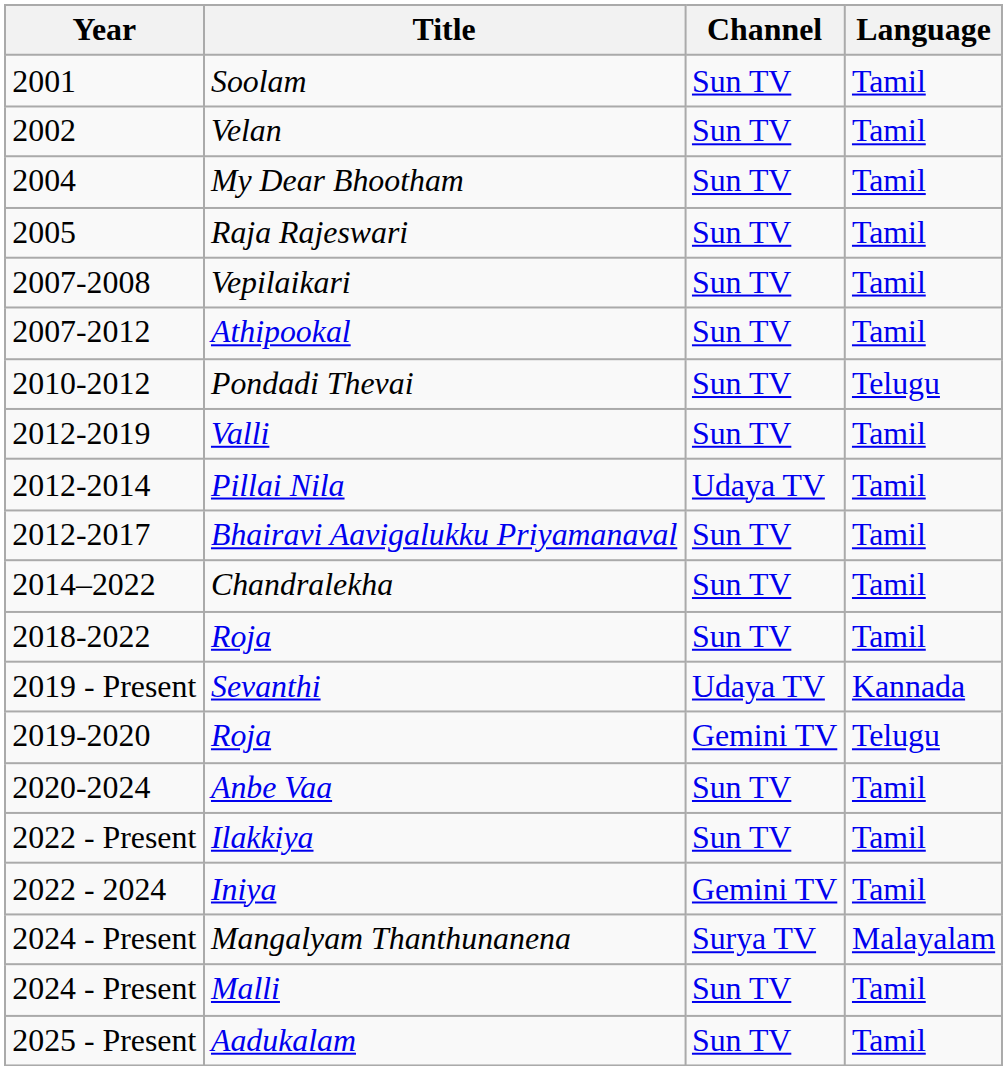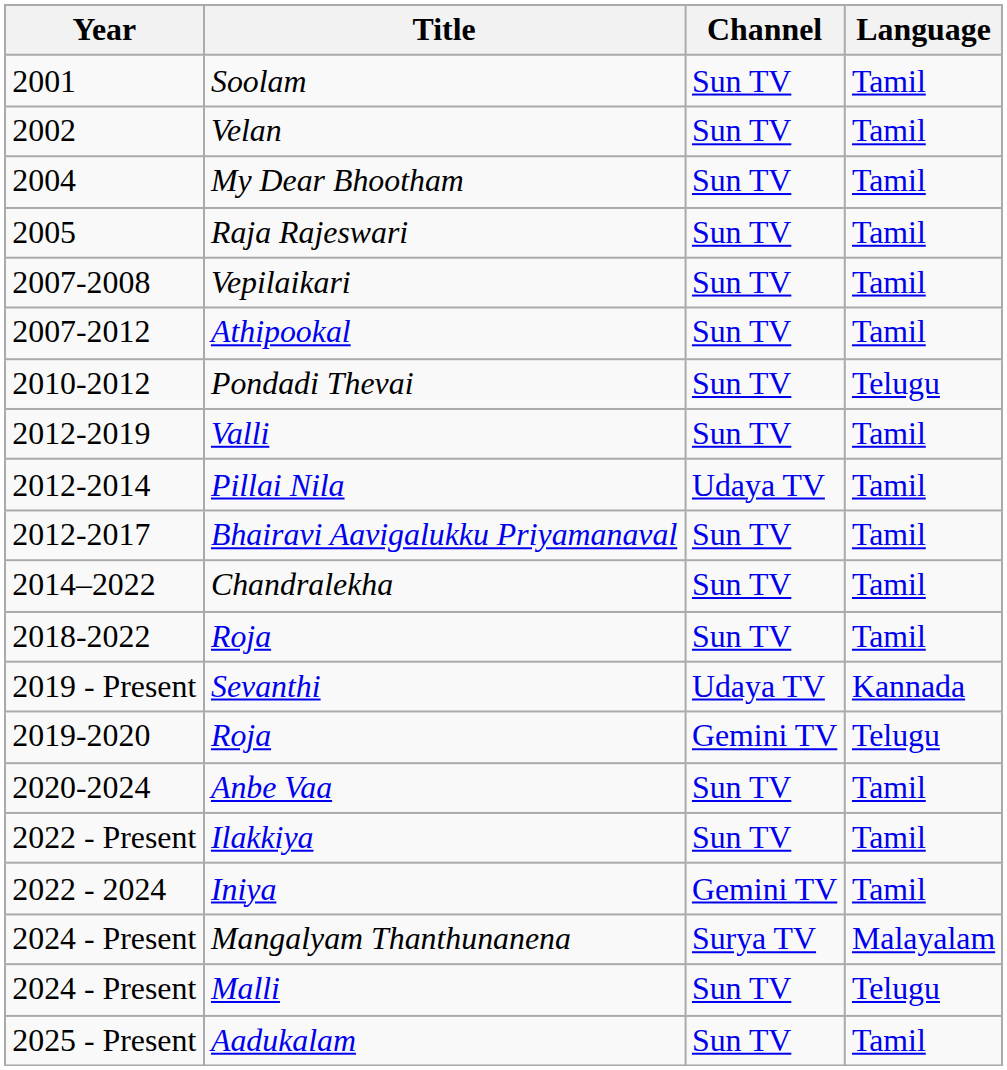Malli | Language: Tamil -> Telugu
